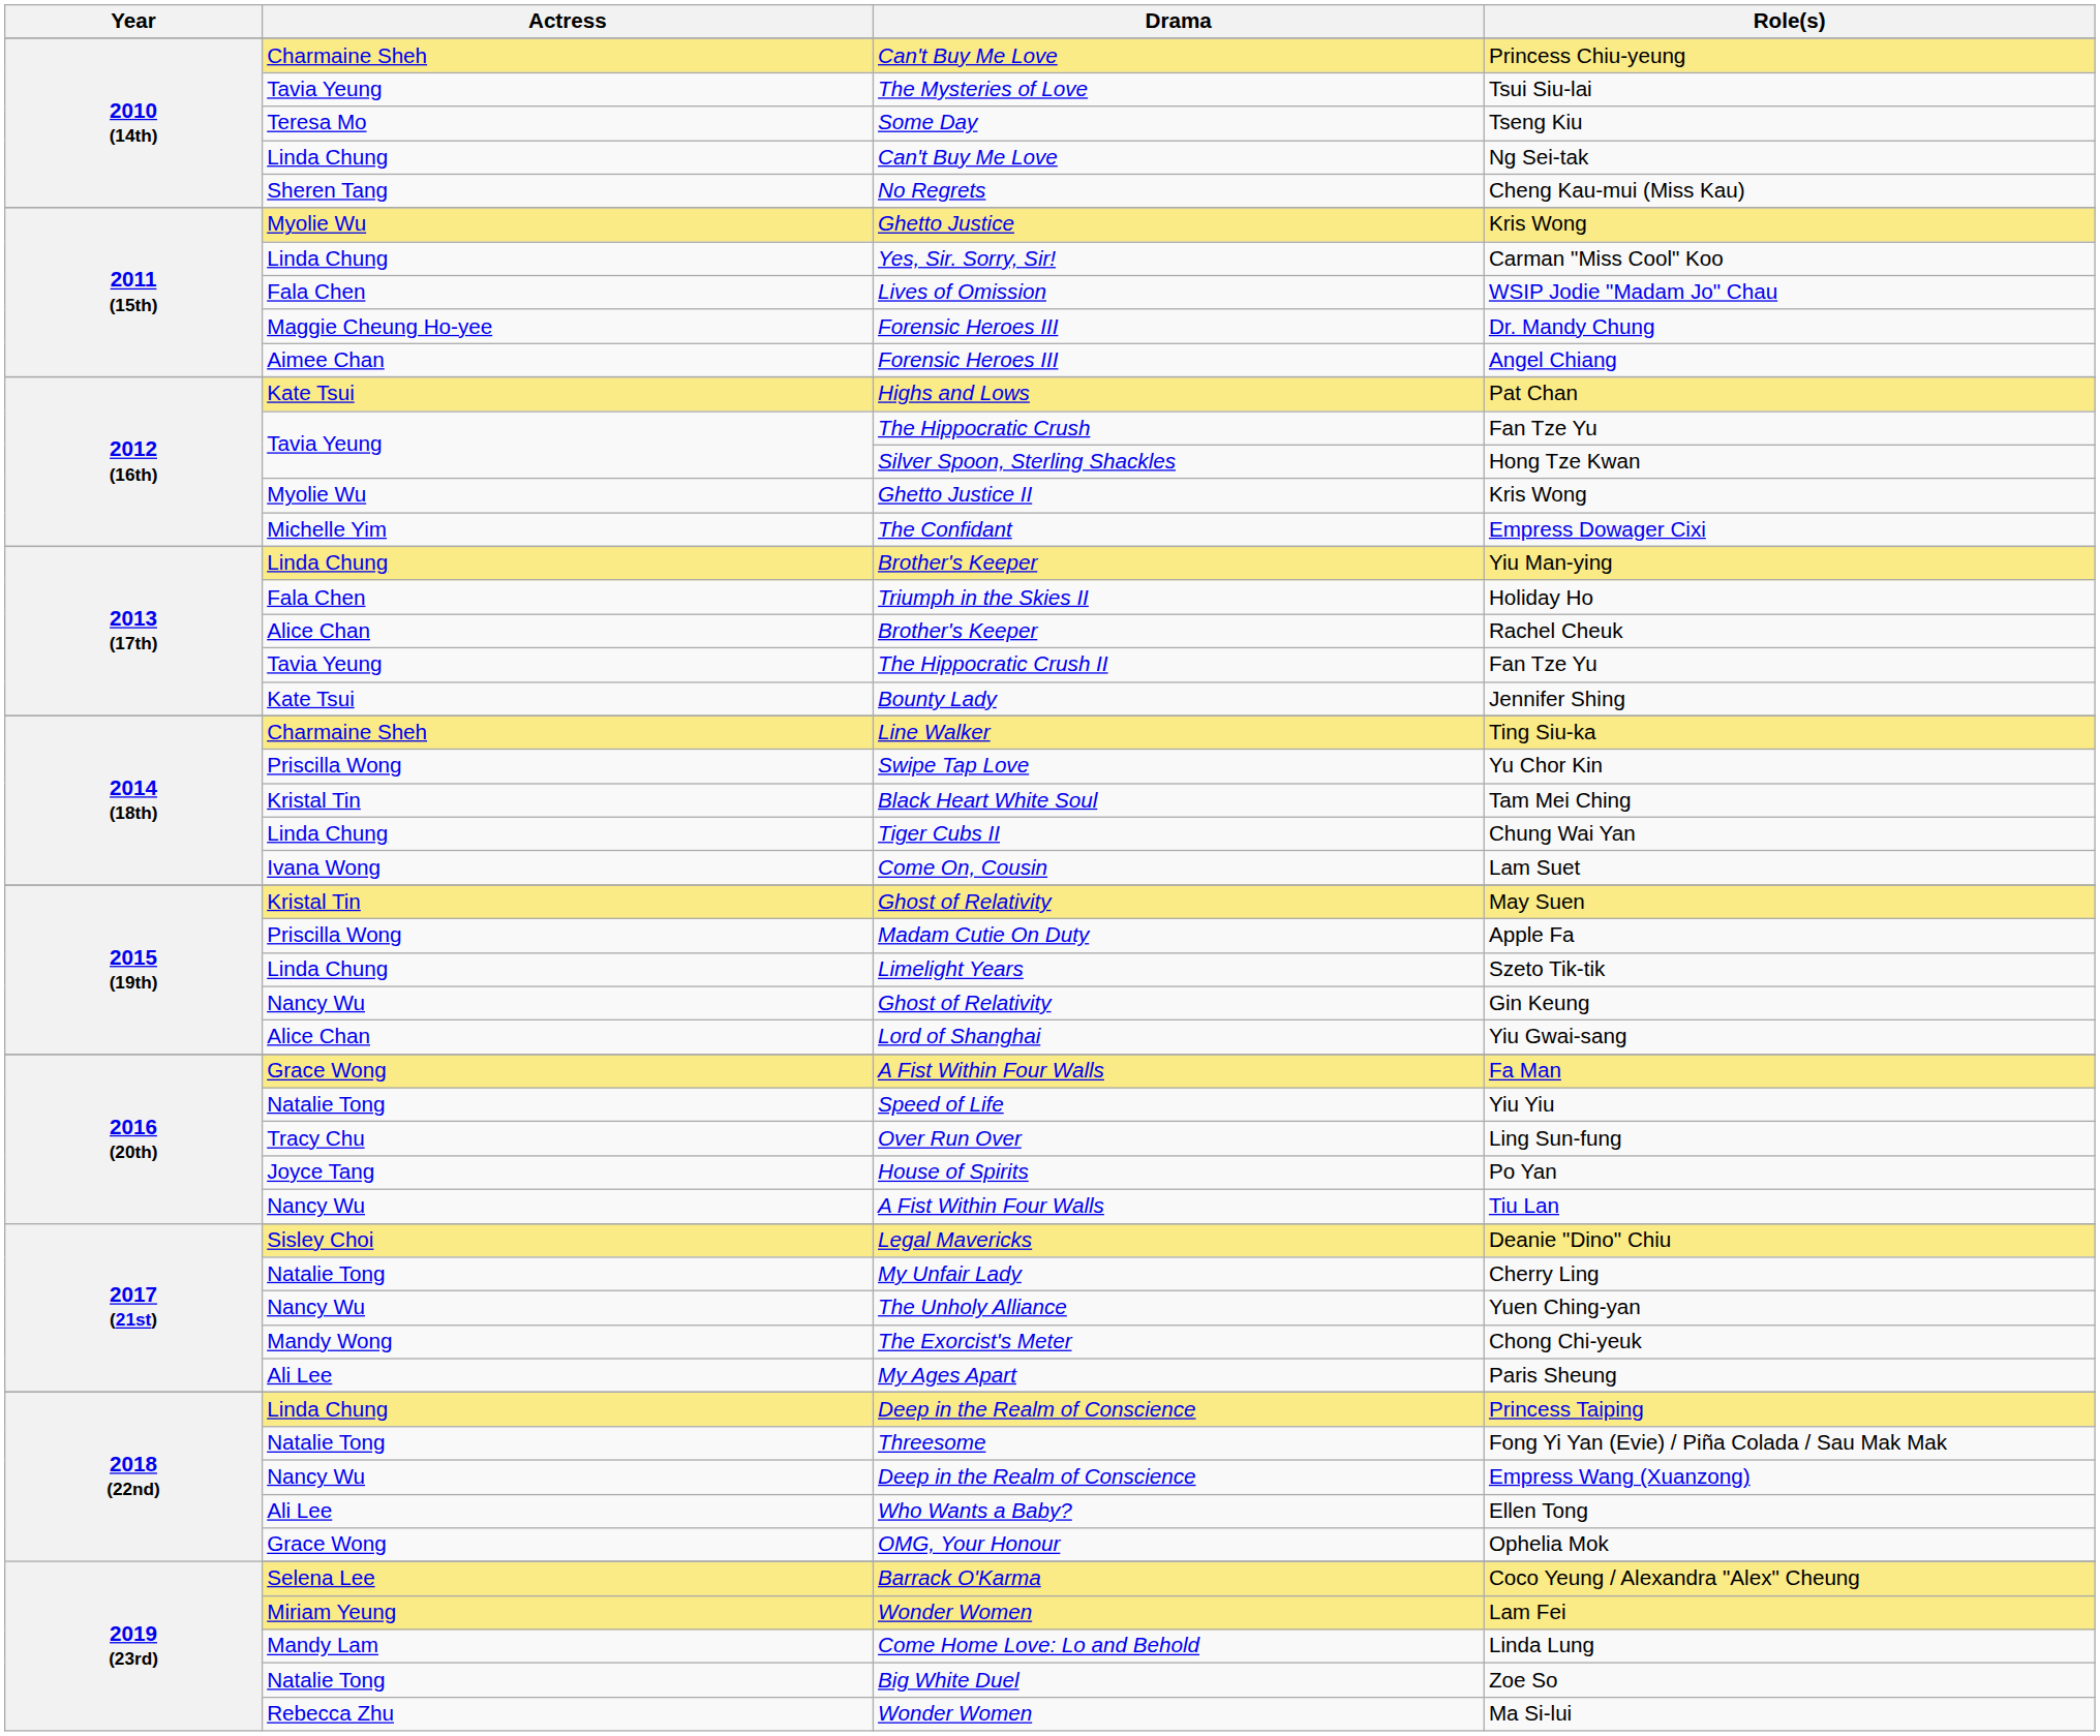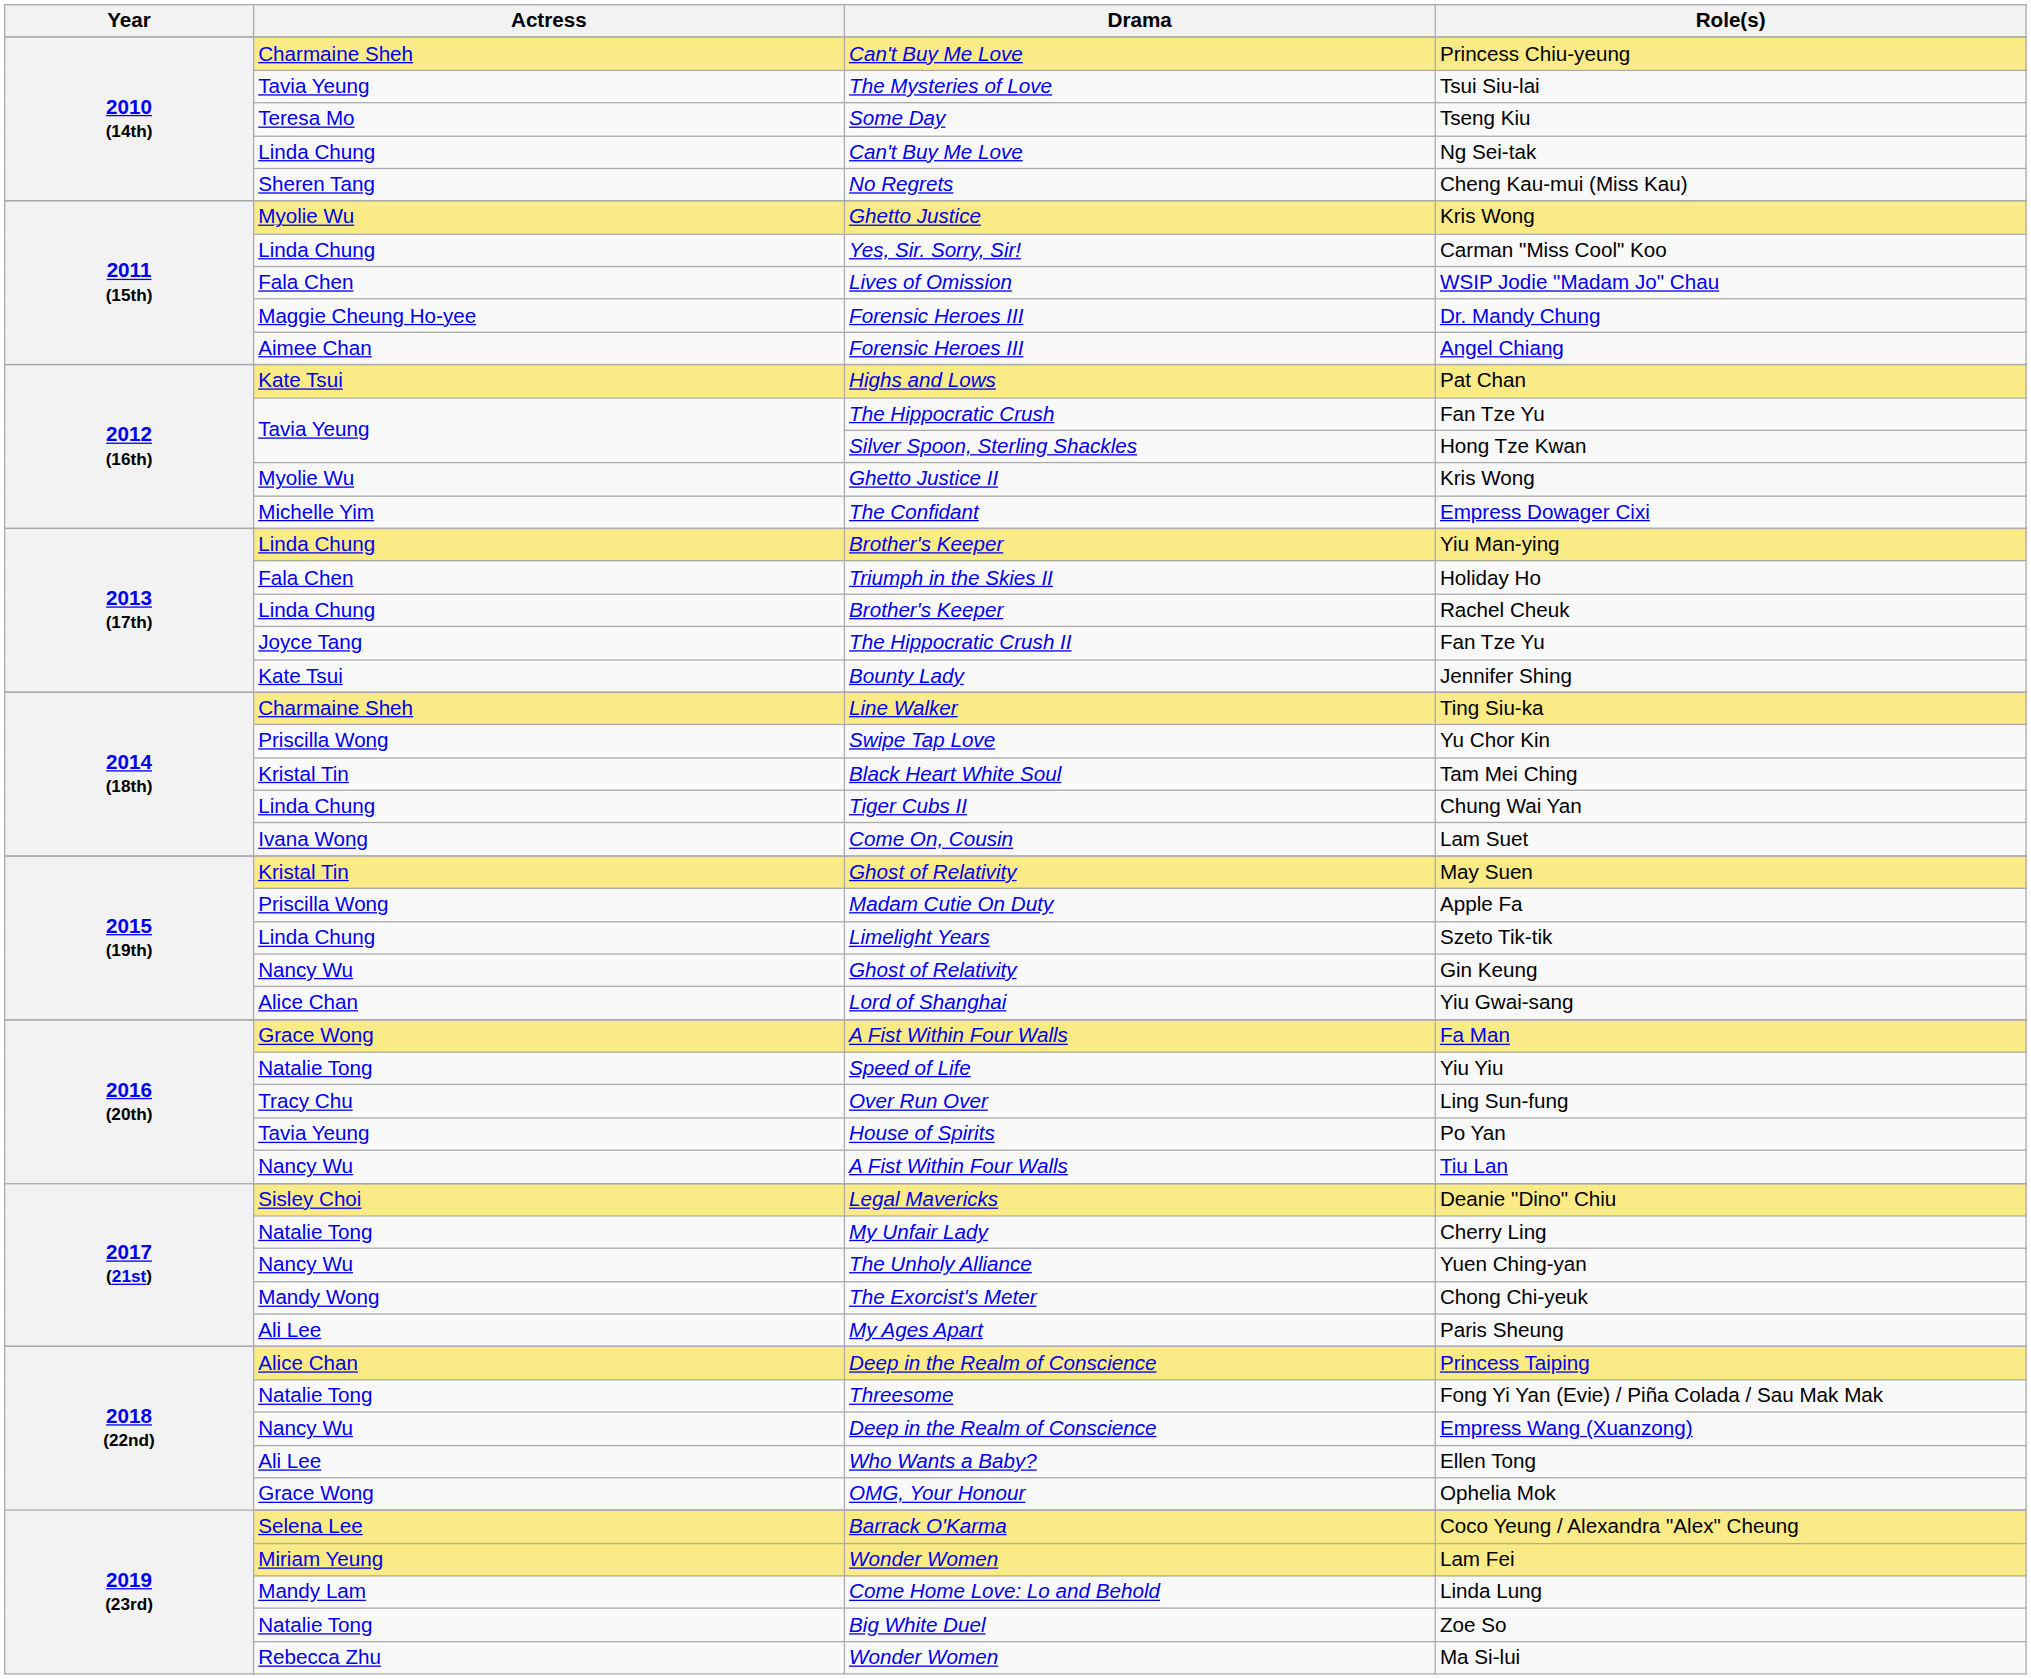Rachel Cheuk | Actress: Alice Chan -> Linda Chung
The Hippocratic Crush II / Fan Tze Yu | Actress: Tavia Yeung -> Joyce Tang
Po Yan | Actress: Joyce Tang -> Tavia Yeung
Princess Taiping | Actress: Linda Chung -> Alice Chan
